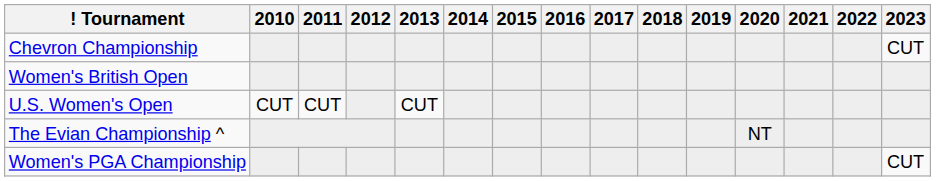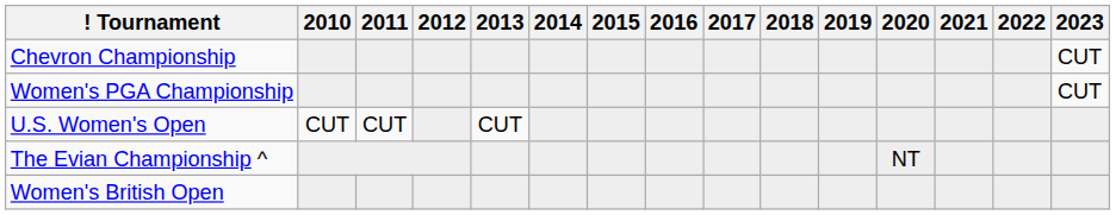rows swapped: Women's PGA Championship <-> Women's British Open
